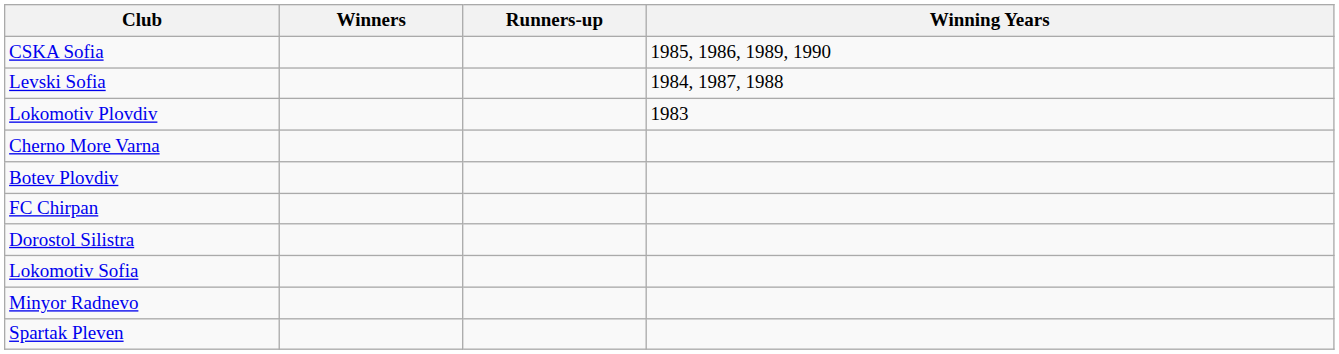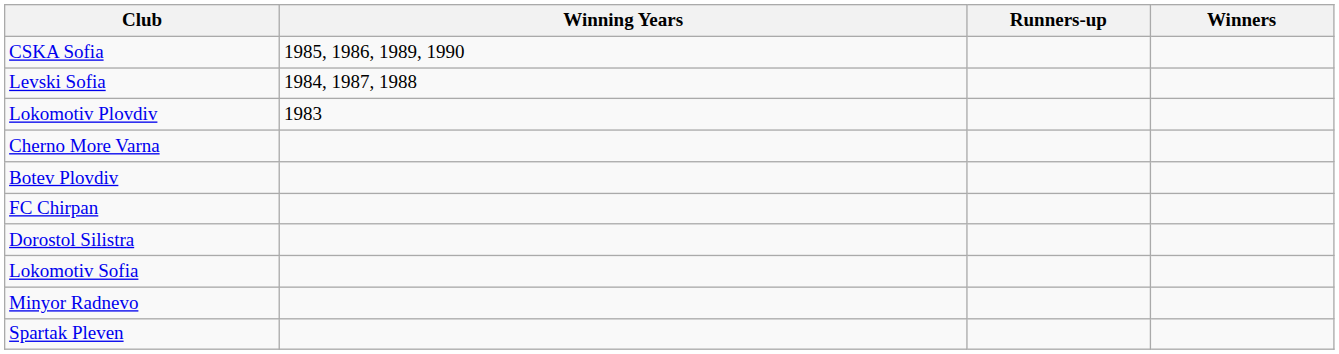columns swapped: Winners <-> Winning Years
